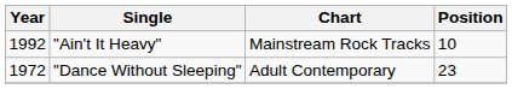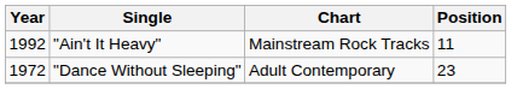"Ain't It Heavy" | Position: 10 -> 11
